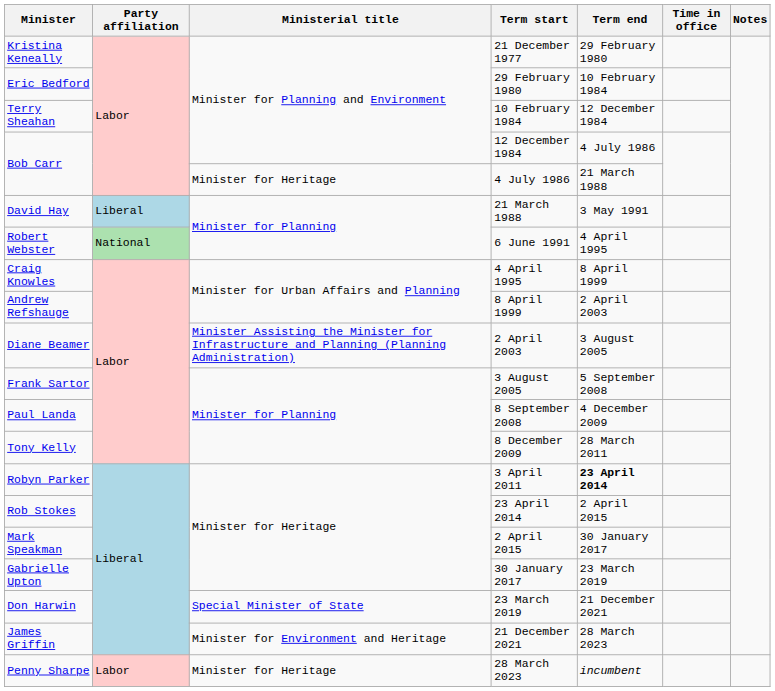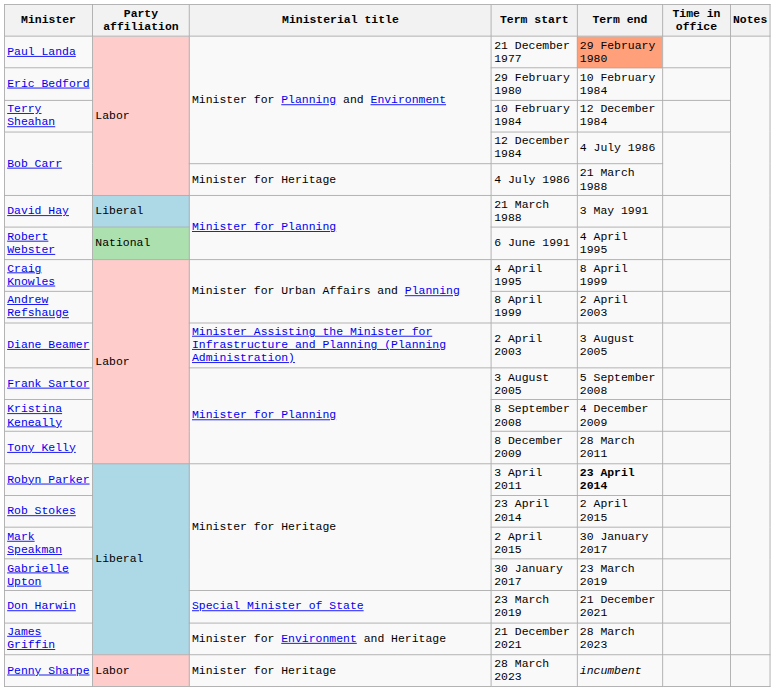21 December 1977 | Minister: Kristina Keneally -> Paul Landa
21 December 1977 | Term end: no background -> lightsalmon background
8 September 2008 | Minister: Paul Landa -> Kristina Keneally
